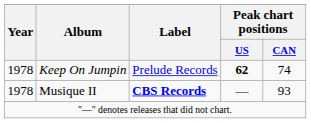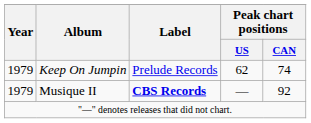Keep On Jumpin | Year: 1978 -> 1979
Keep On Jumpin | Peak chart positions / US: bold -> normal
Musique II | Year: 1978 -> 1979
Musique II | Peak chart positions / CAN: 93 -> 92
